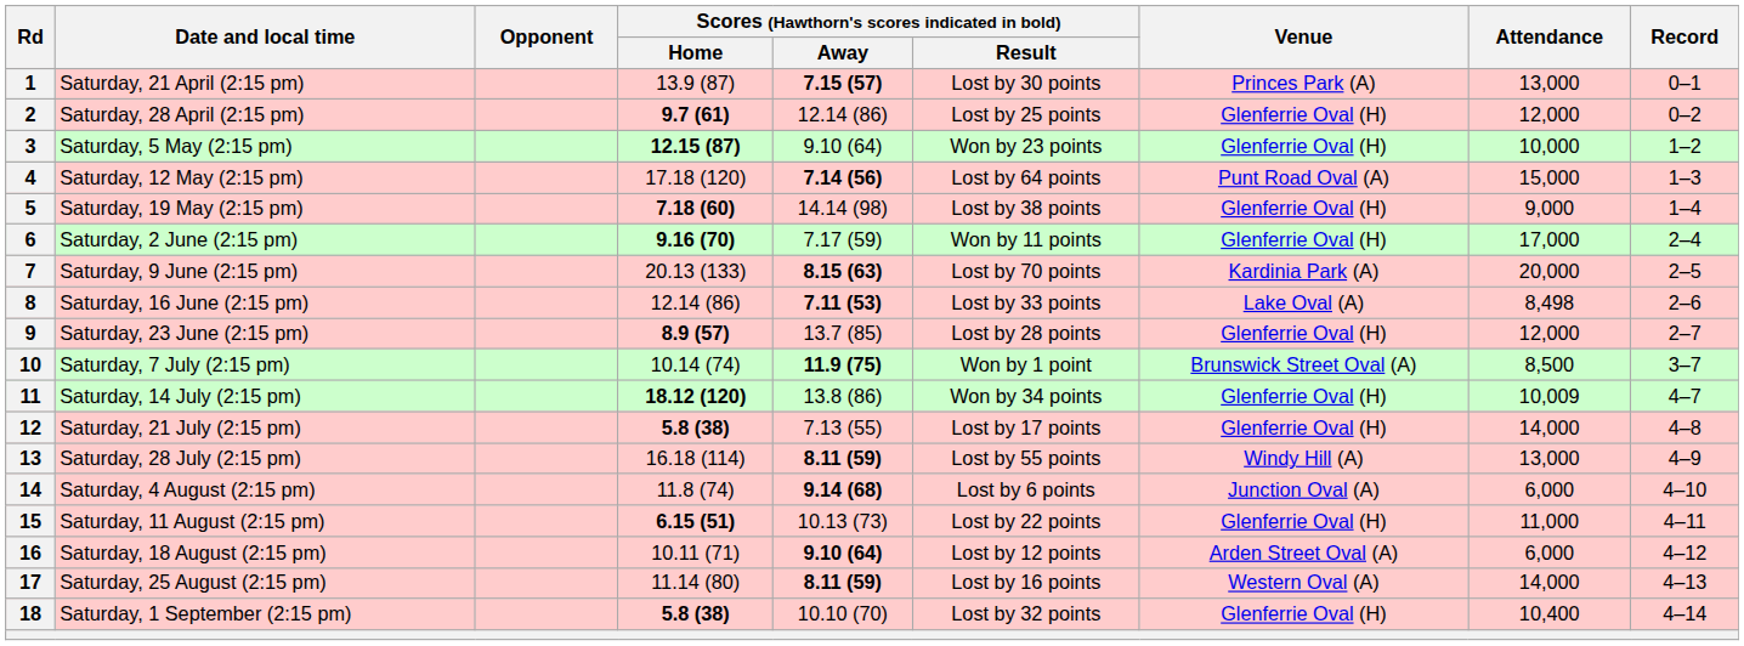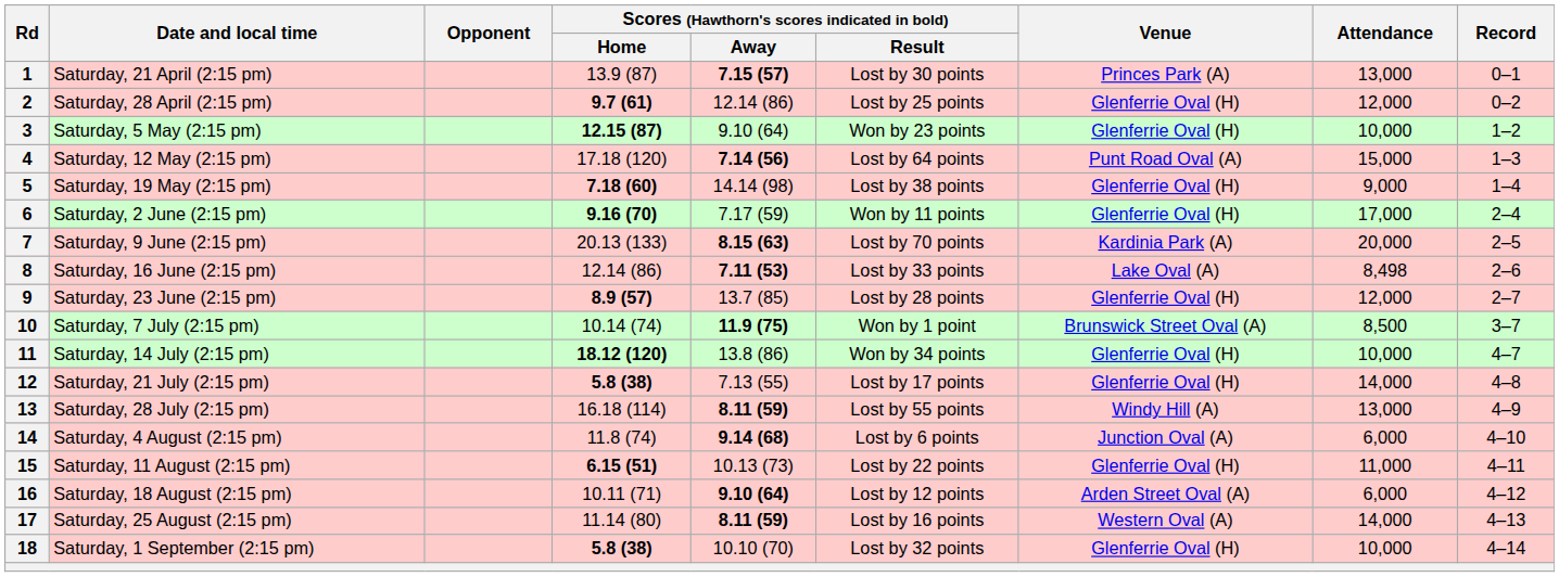11 | Attendance: 10,009 -> 10,000
18 | Attendance: 10,400 -> 10,000
